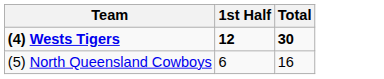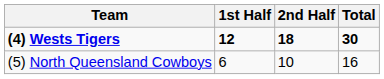+ column: 2nd Half | 18 | 10
